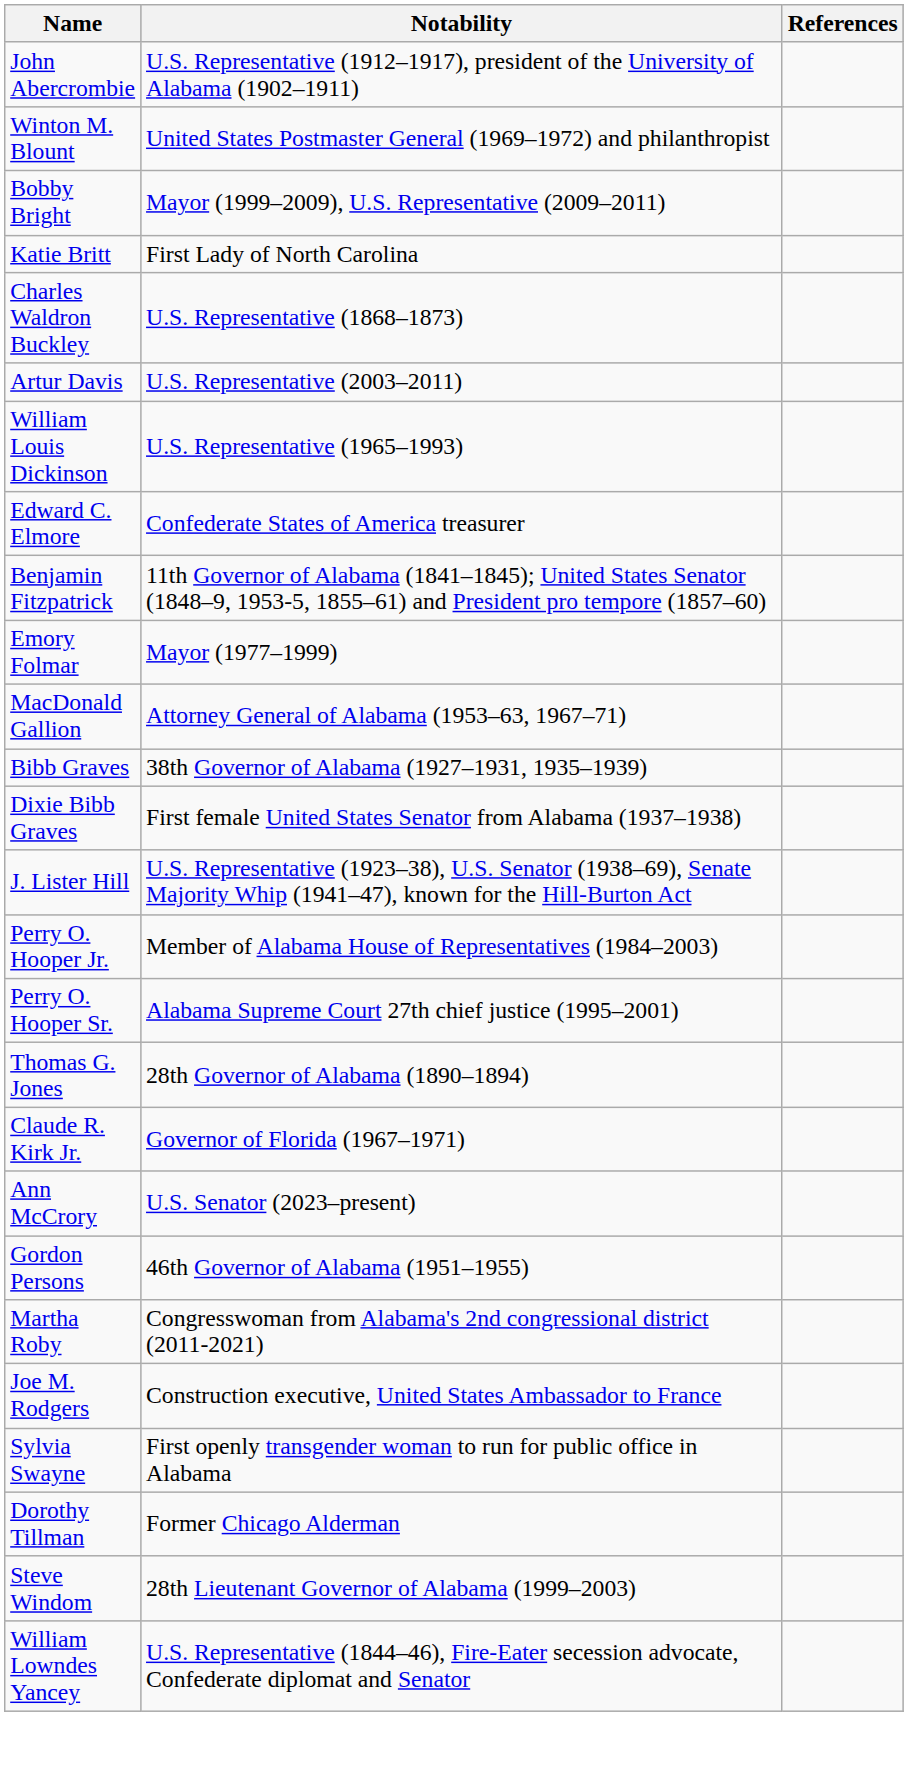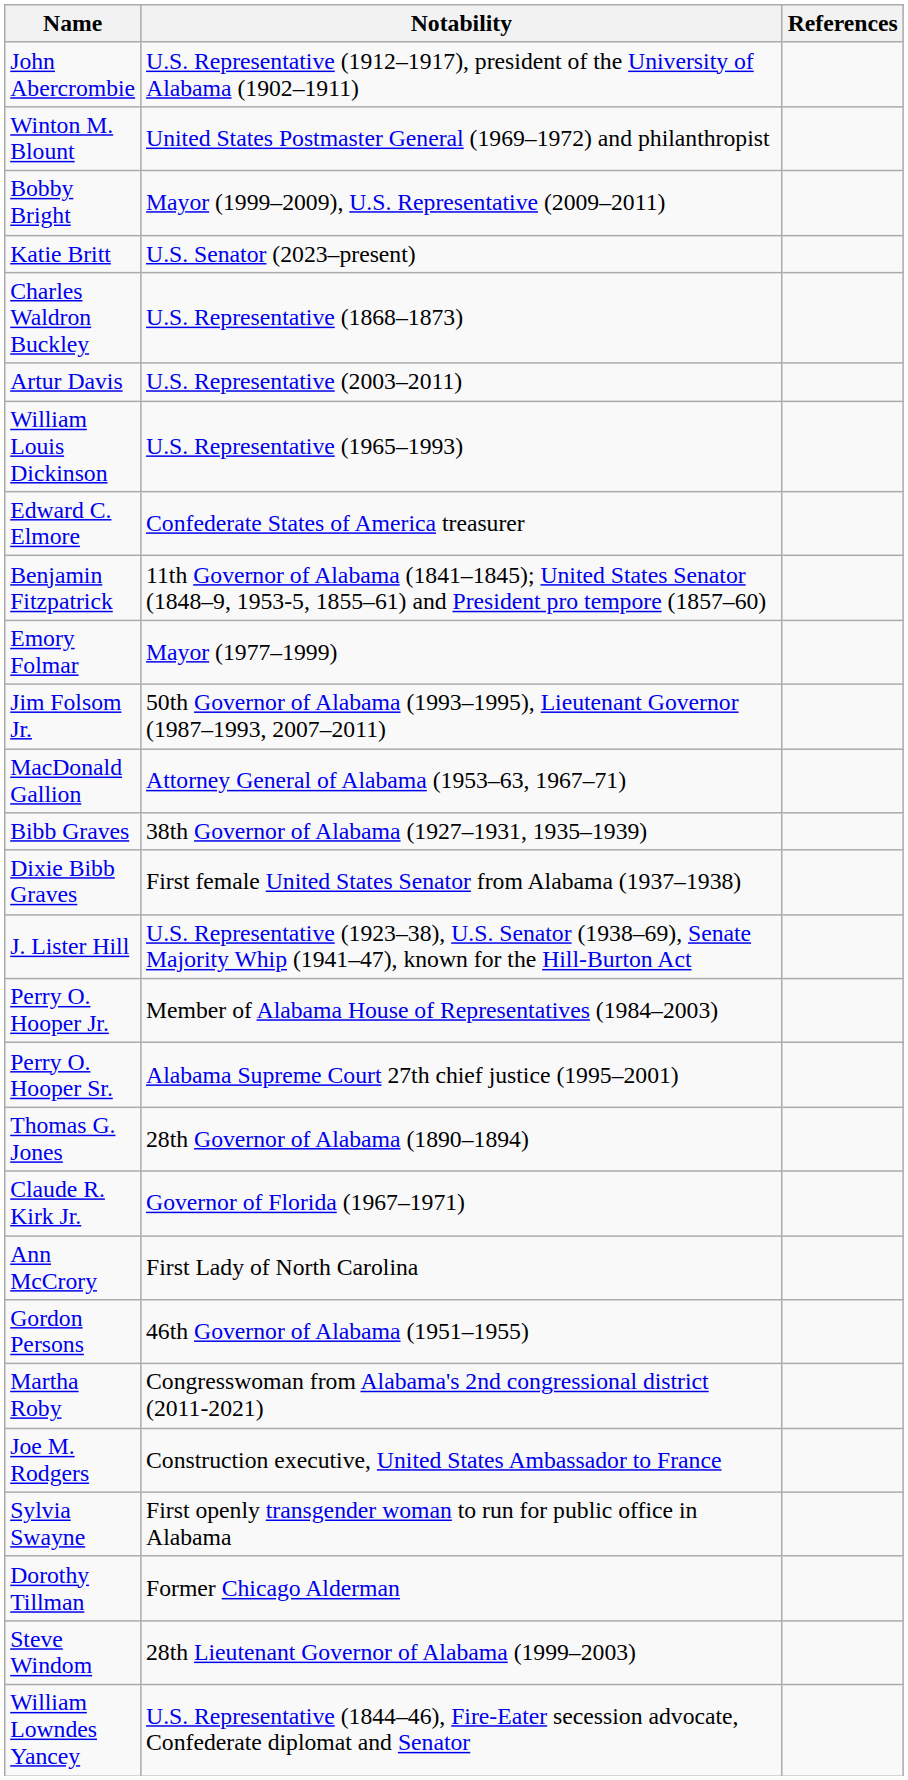Katie Britt | Notability: First Lady of North Carolina -> U.S. Senator (2023–present)
+ row: Jim Folsom Jr. | 50th Governor of Alabama (1993–1995), Lieutenant Governor (1987–1993, 2007–2011)
Ann McCrory | Notability: U.S. Senator (2023–present) -> First Lady of North Carolina
